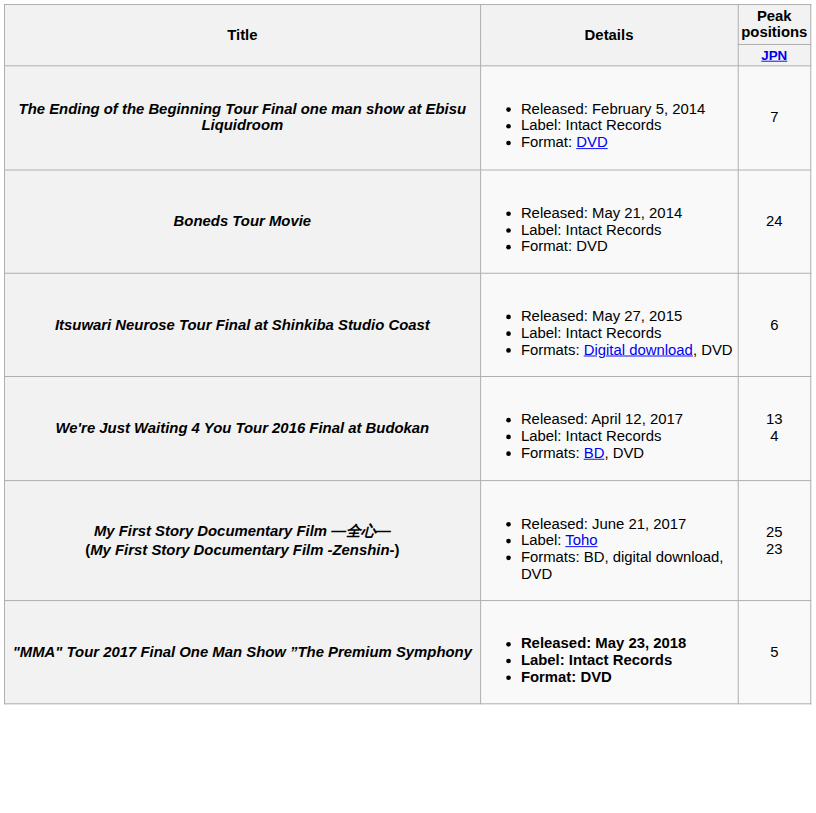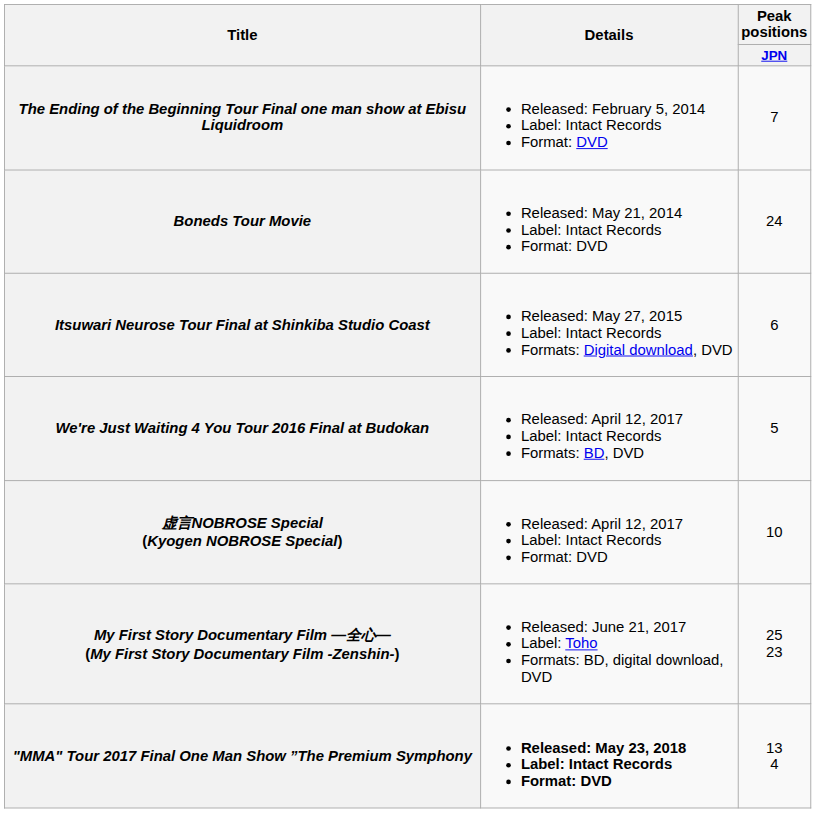We're Just Waiting 4 You Tour 2016 Final at Budokan | Peak positions / JPN: 13 4 -> 5
+ row: 虚言NOBROSE Special (Kyogen NOBROSE Special) | Released: April 12, 2017 Label: Intact Records Format: DVD | 10
"MMA" Tour 2017 Final One Man Show ”The Premium Symphony | Peak positions / JPN: 5 -> 13 4
